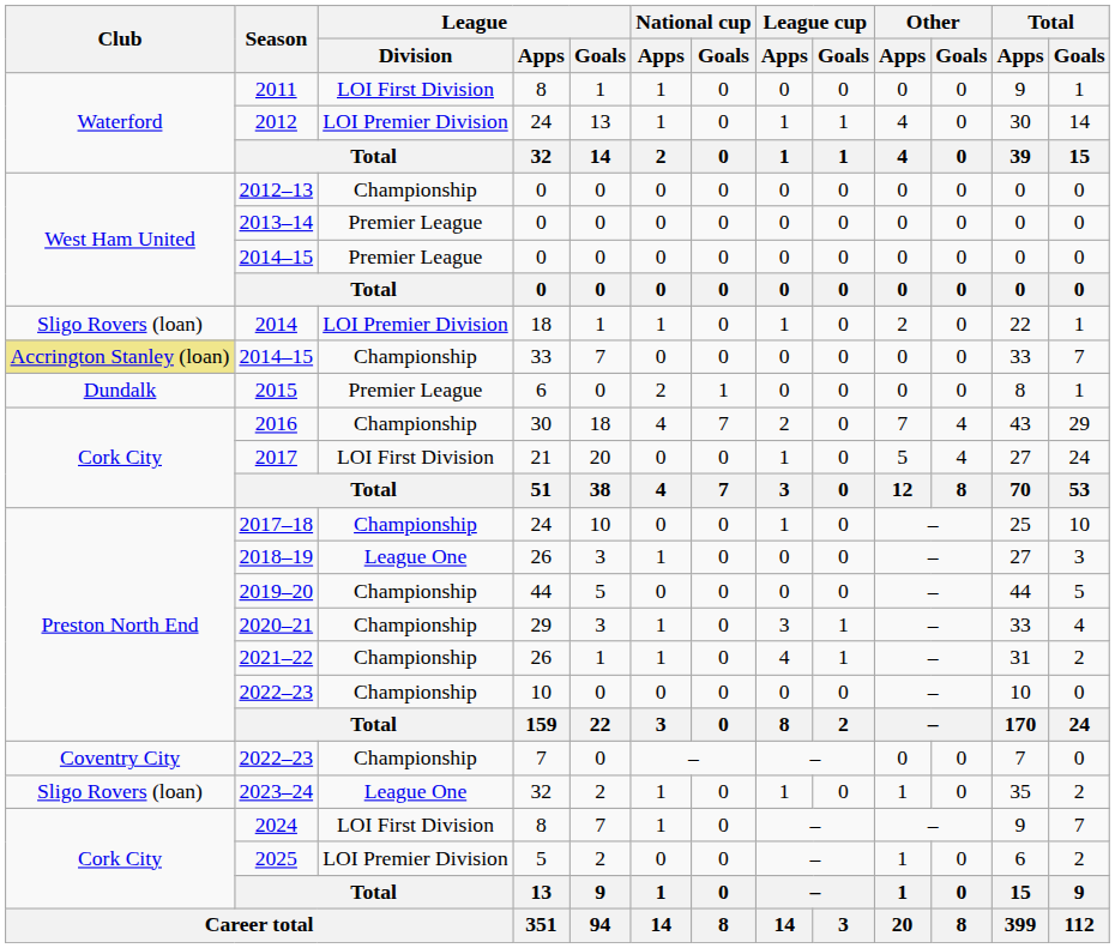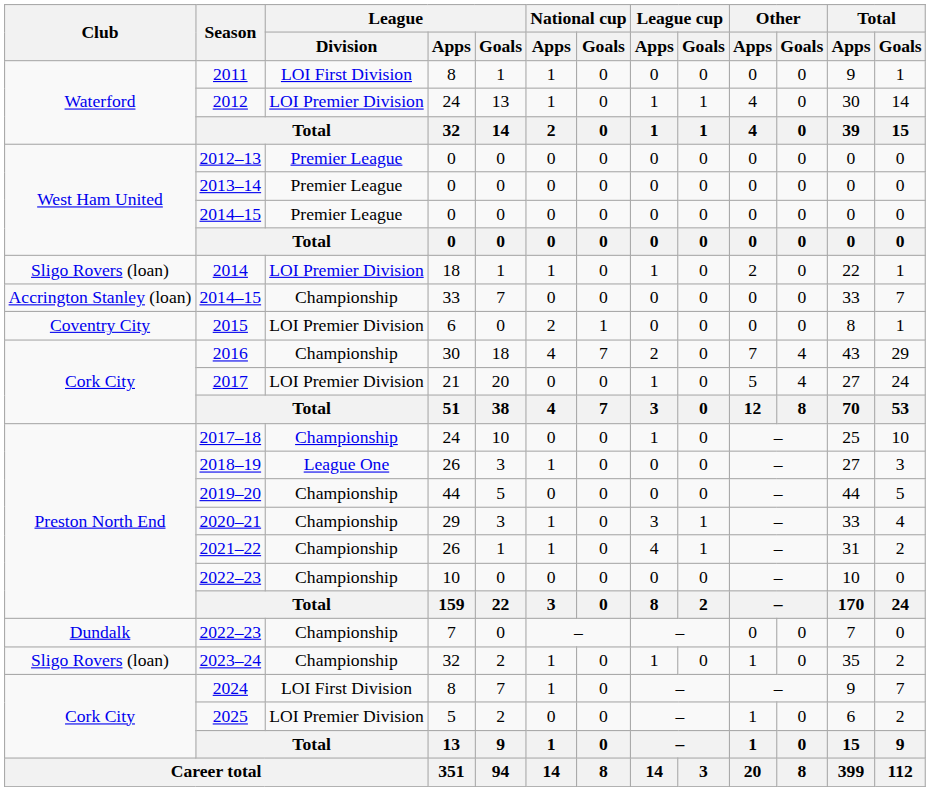2012–13 | League / Division: Championship -> Premier League
2014–15 / 33 | Club: khaki background -> no background
2015 | Club: Dundalk -> Coventry City
2015 | League / Division: Premier League -> LOI Premier Division
2017 | League / Division: LOI First Division -> LOI Premier Division
2022–23 / 7 | Club: Coventry City -> Dundalk
2023–24 | League / Division: League One -> Championship
